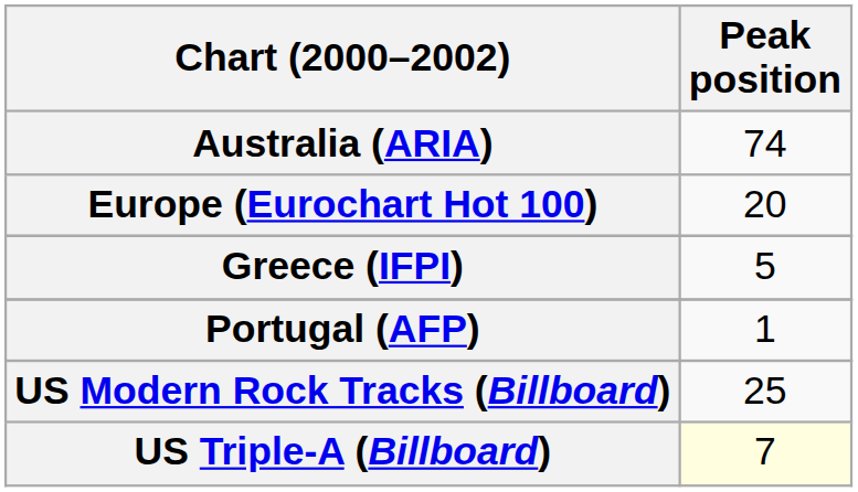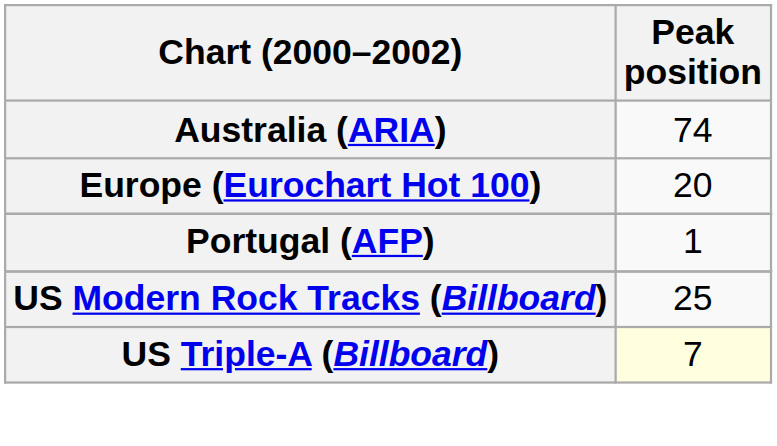- row: Greece (IFPI) | 5
